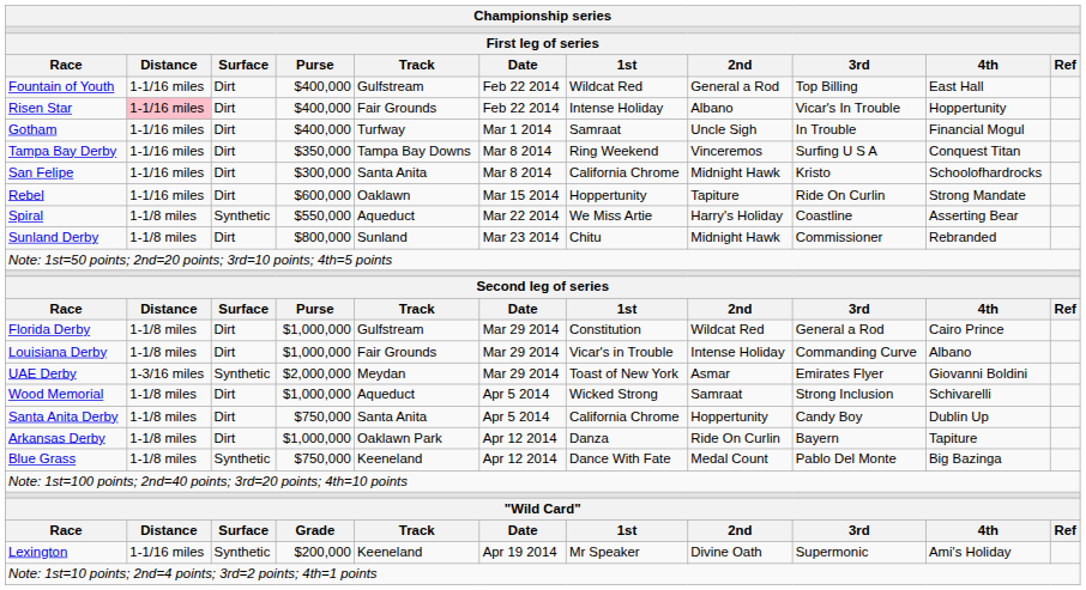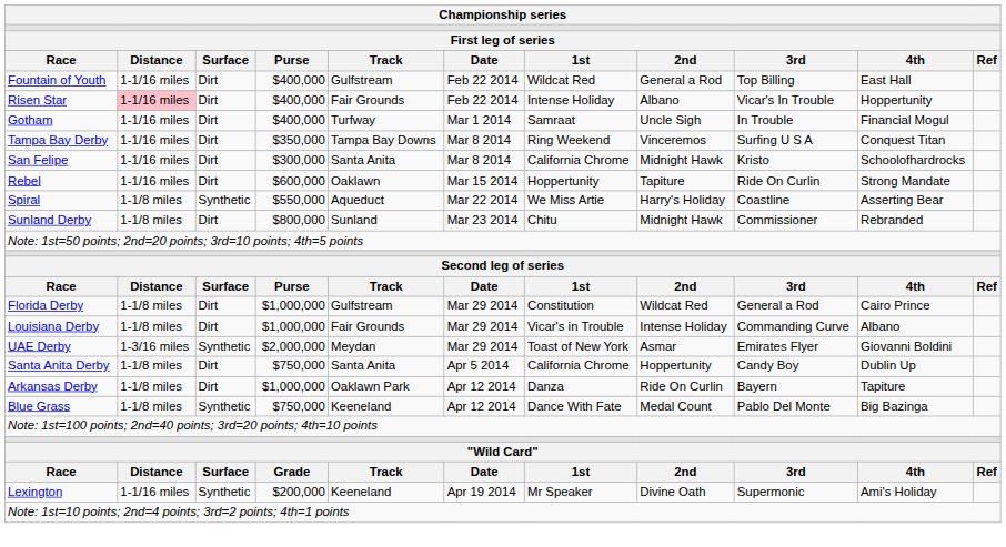- row: Wood Memorial | 1-1/8 miles | Dirt | $1,000,000 | Aqueduct | Apr 5 2014 | Wicked Strong | Samraat | Strong Inclusion | Schivarelli
